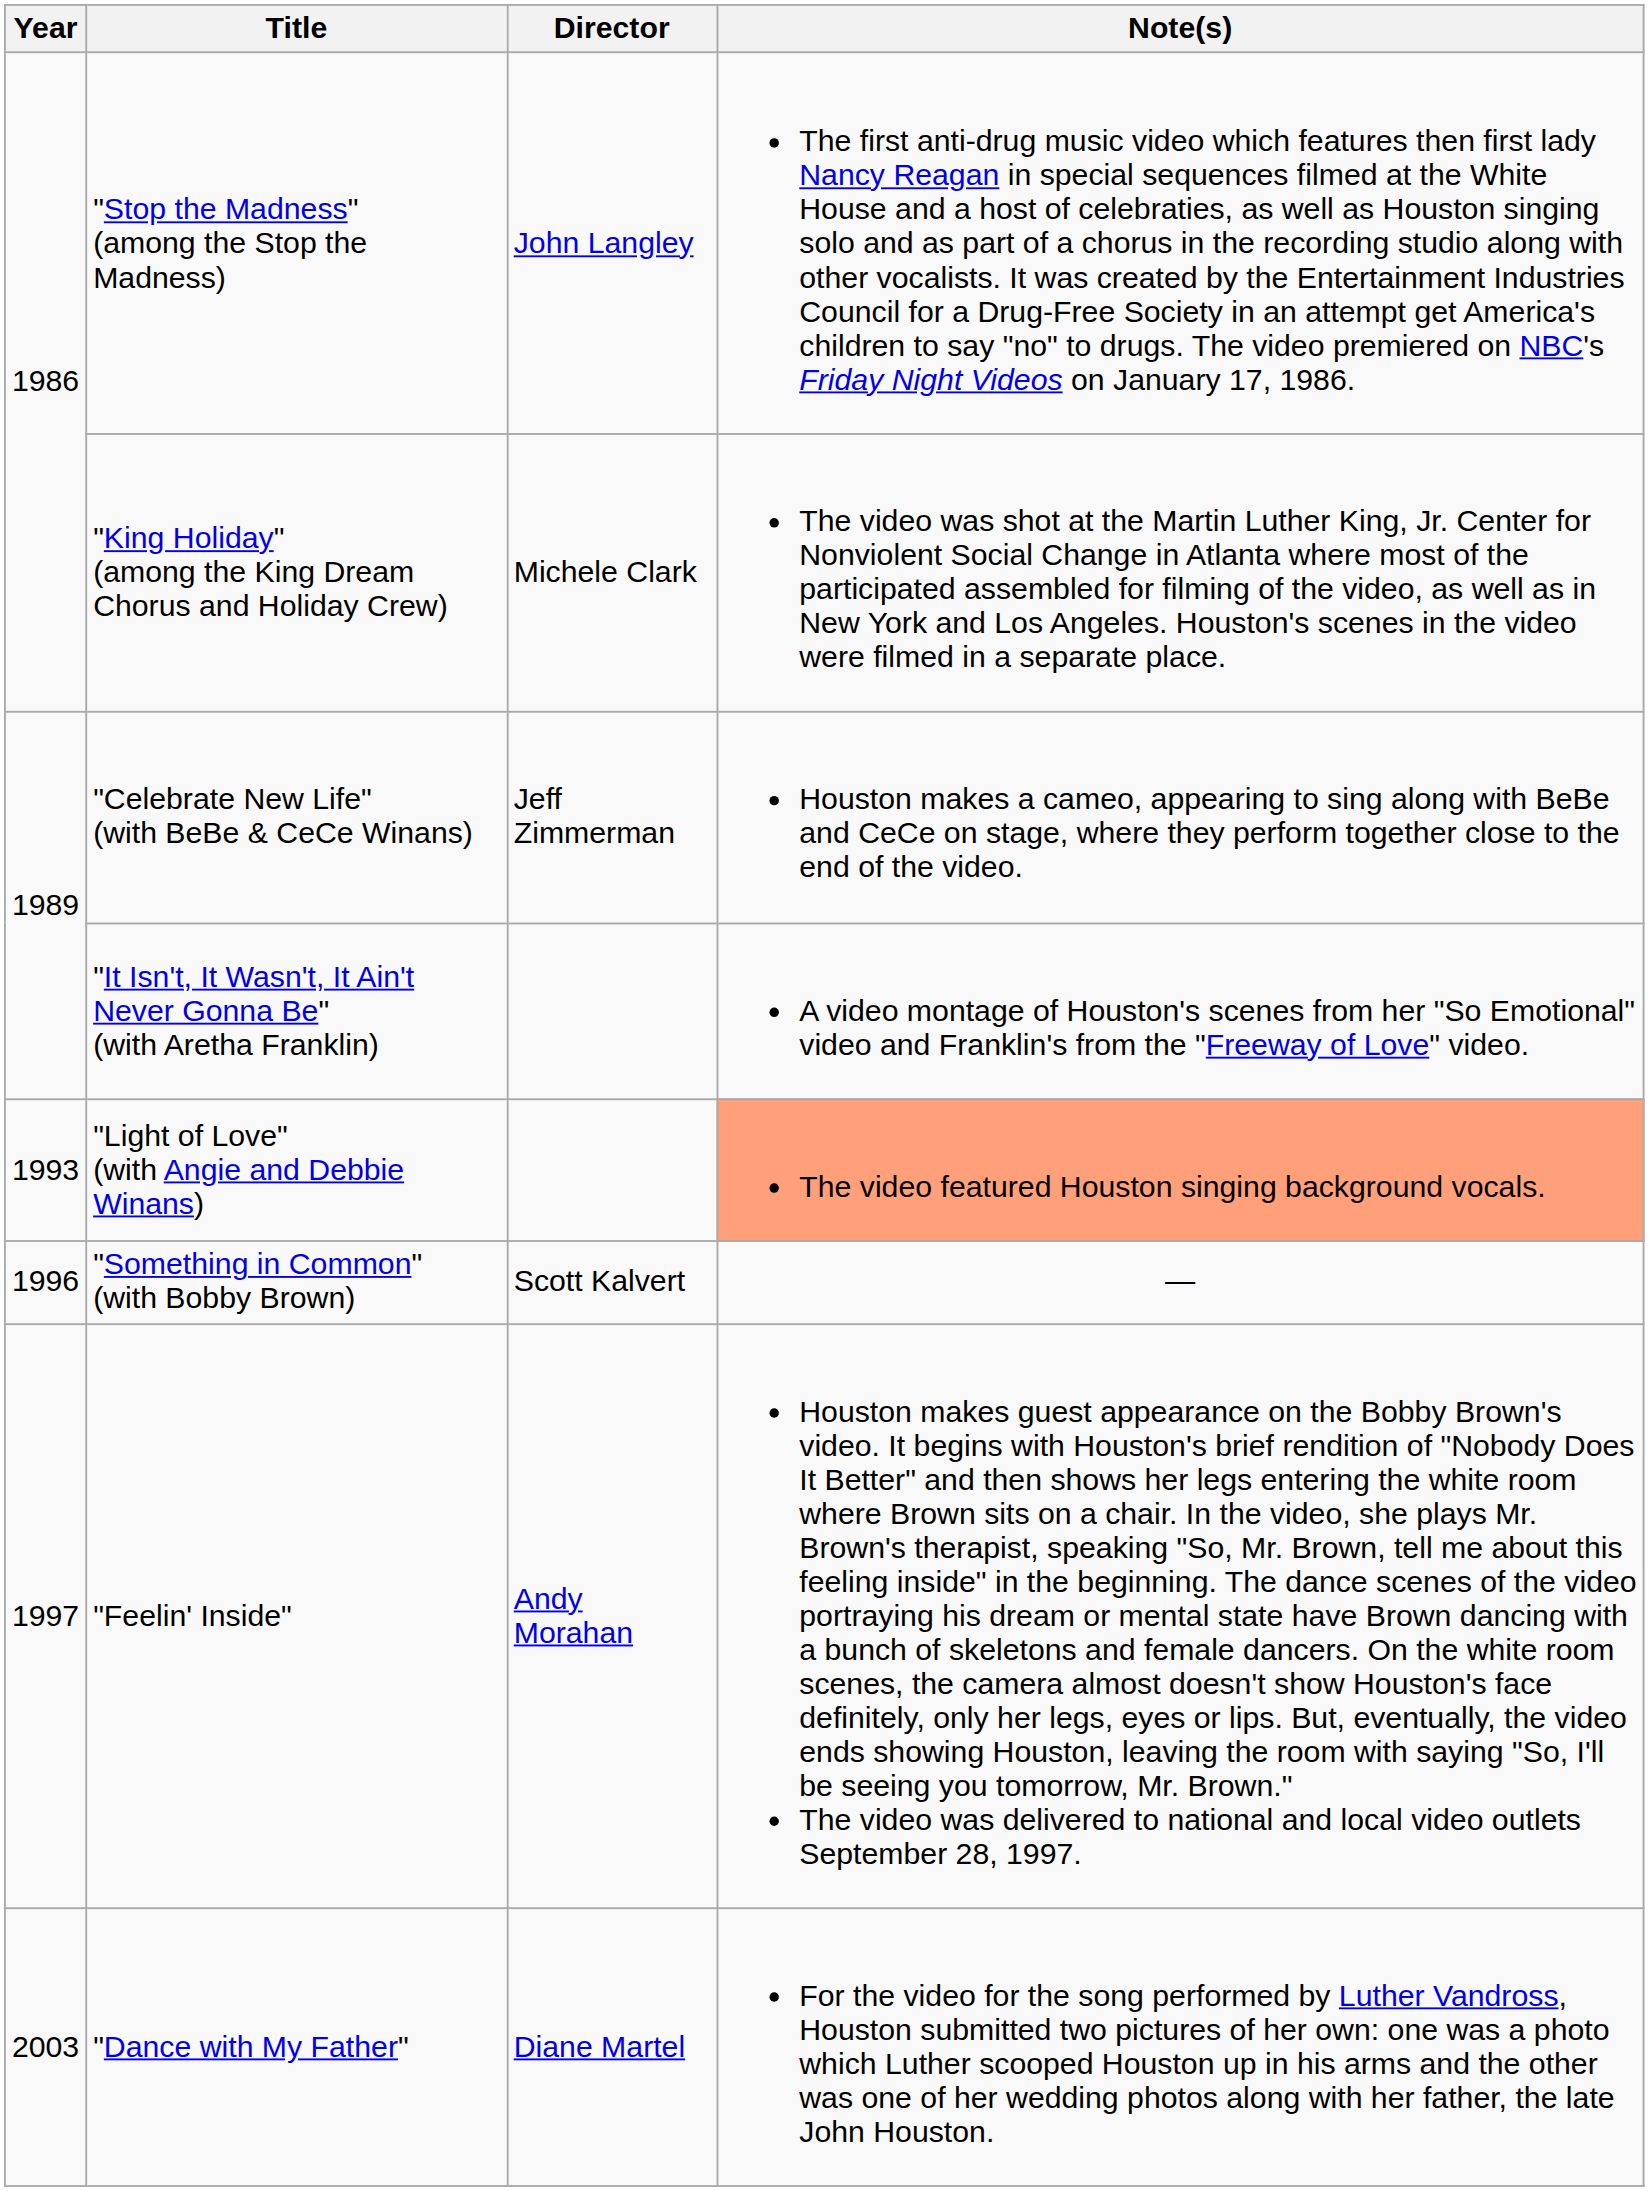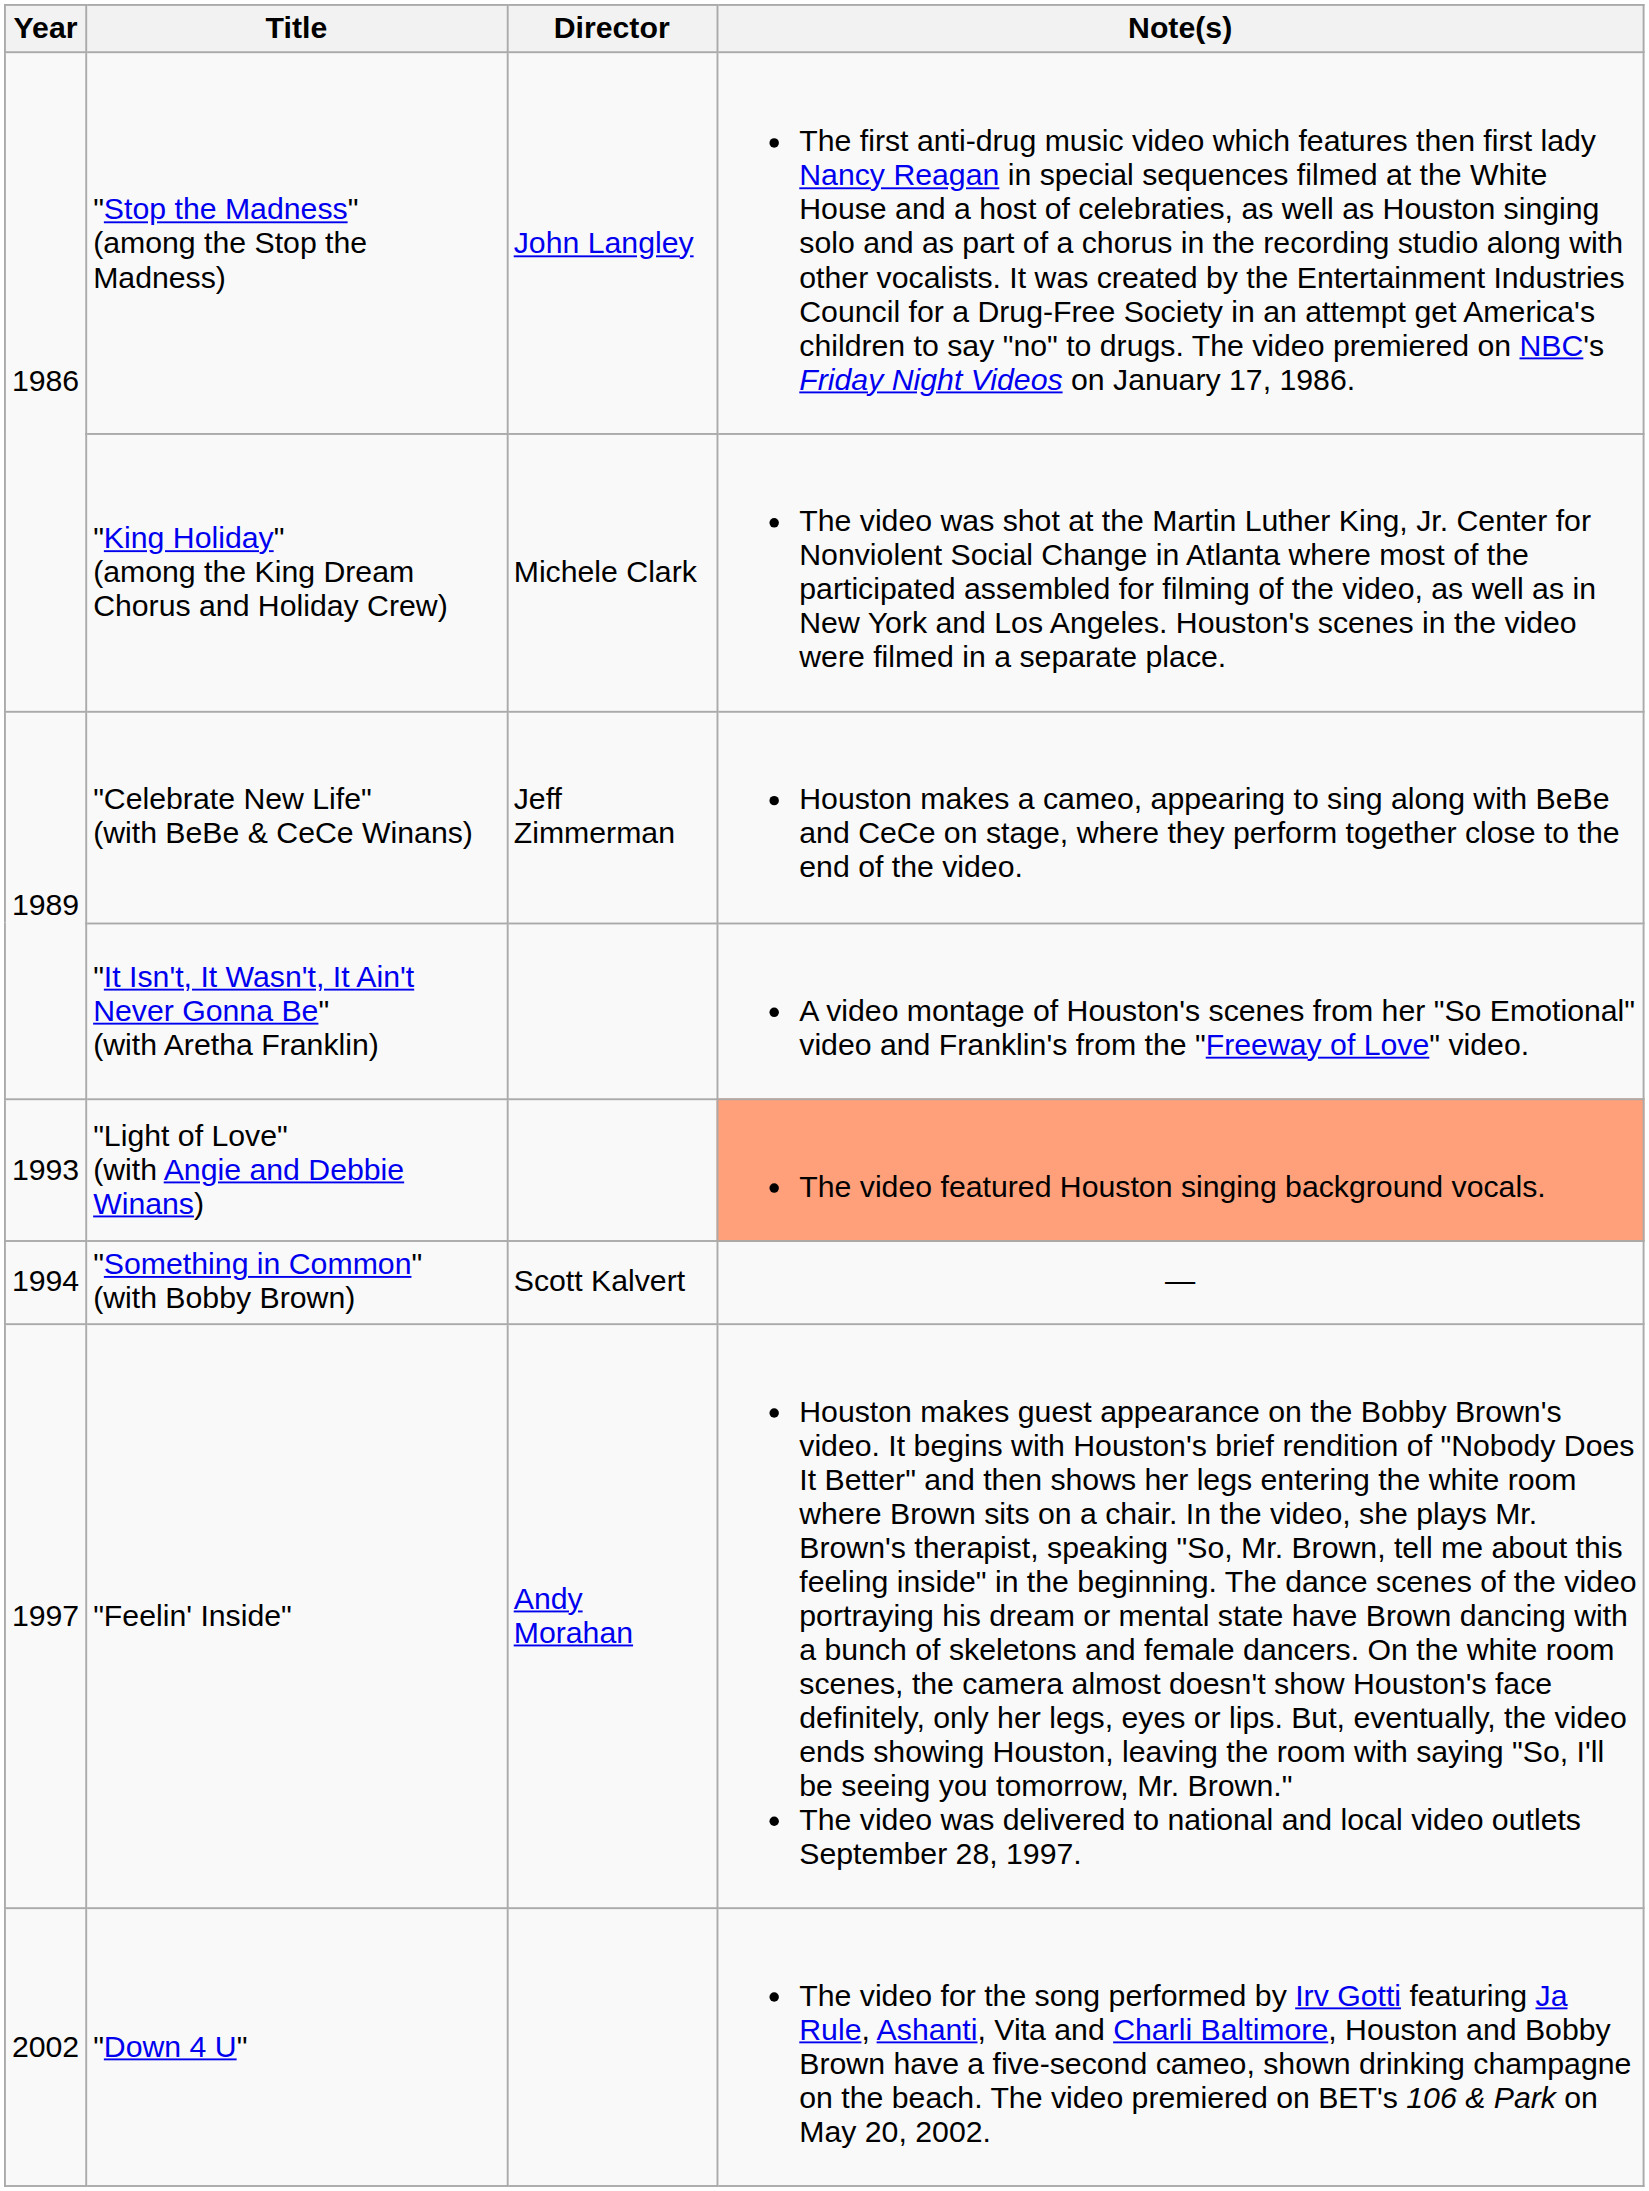"Something in Common" (with Bobby Brown) | Year: 1996 -> 1994
+ row: 2002 | "Down 4 U" | The video for the song performed by Irv Gotti featuring Ja Rule, Ashanti, Vita and Charli Baltimore, Houston and Bobby Brown have a five-second cameo, shown drinking champagne on the beach. The video premiered on BET's 106 & Park on May 20, 2002.
- row: 2003 | "Dance with My Father" | Diane Martel | For the video for the song performed by Luther Vandross, Houston submitted two pictures of her own: one was a photo which Luther scooped Houston up in his arms and the other was one of her wedding photos along with her father, the late John Houston.
